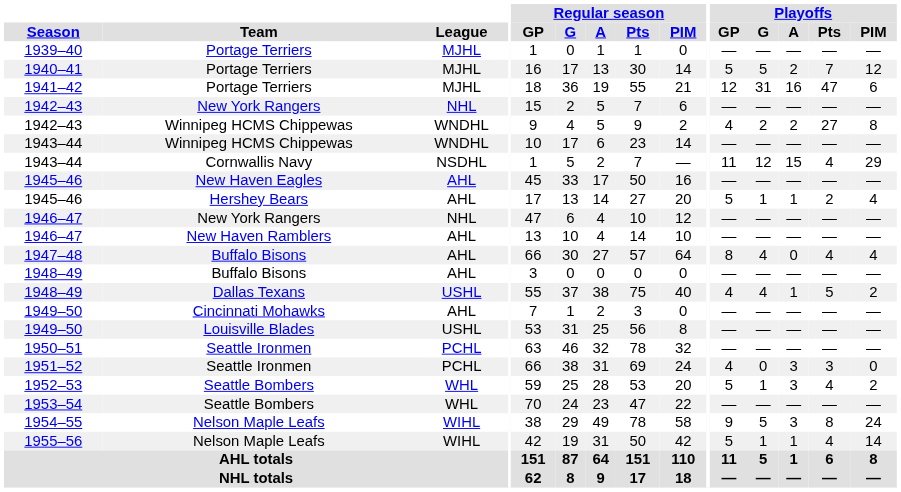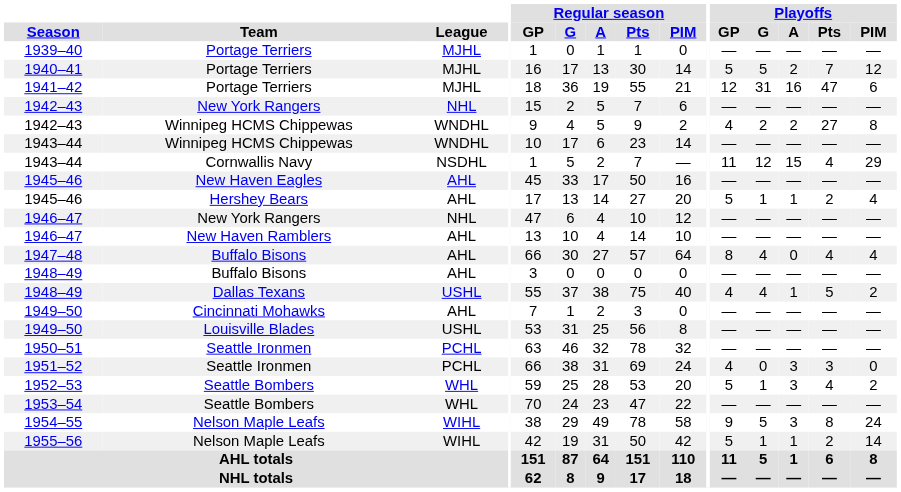1955–56 | Playoffs / Pts: 4 -> 2
